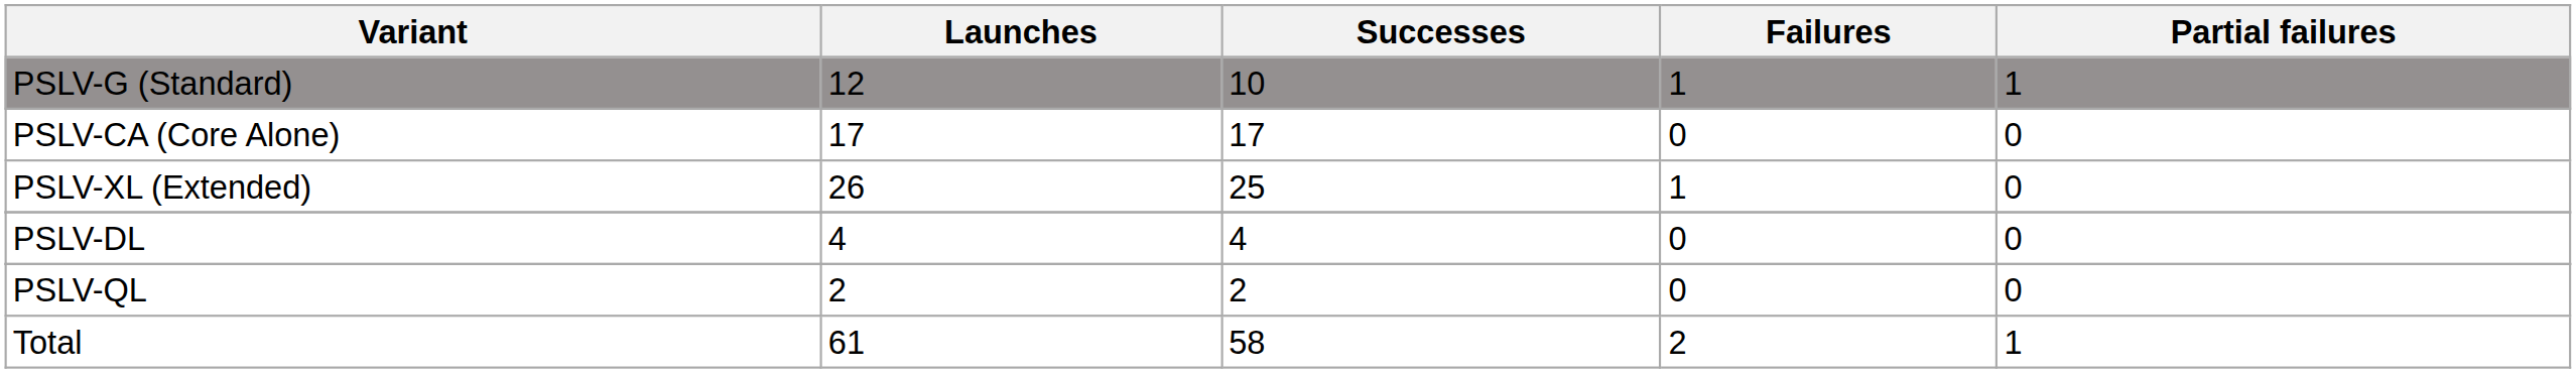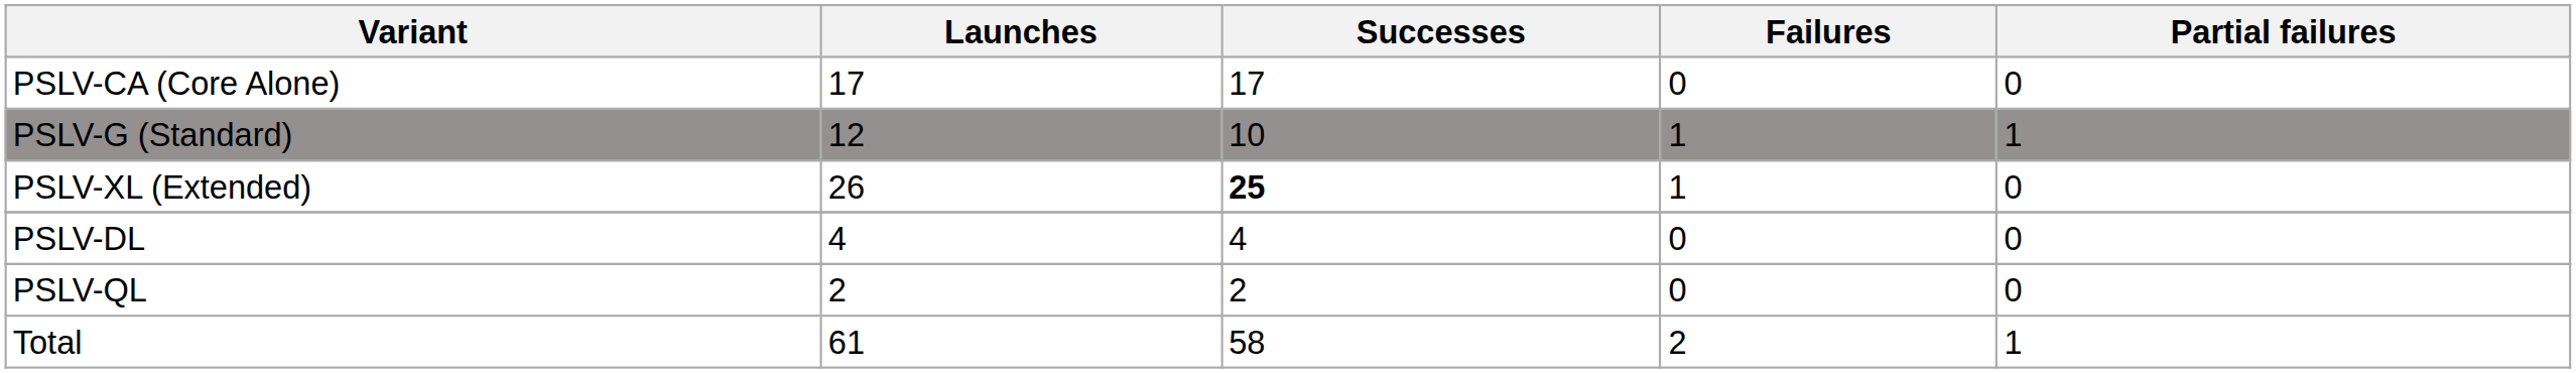rows swapped: PSLV-G (Standard) <-> PSLV-CA (Core Alone)
PSLV-XL (Extended) | Successes: normal -> bold
